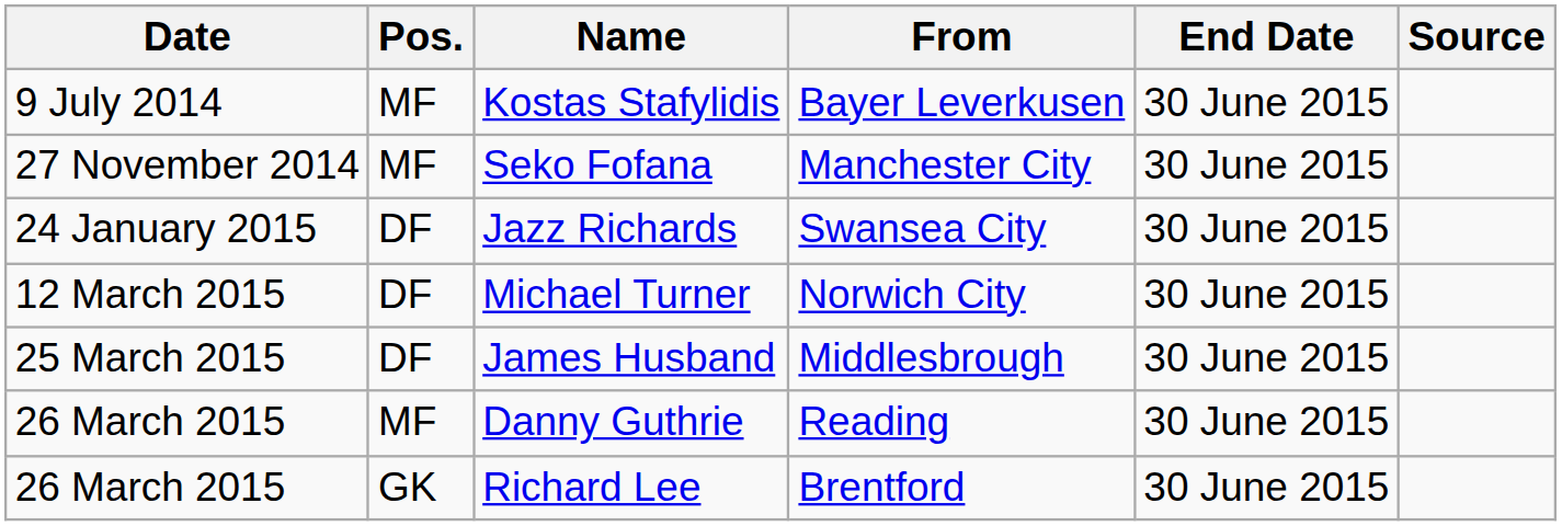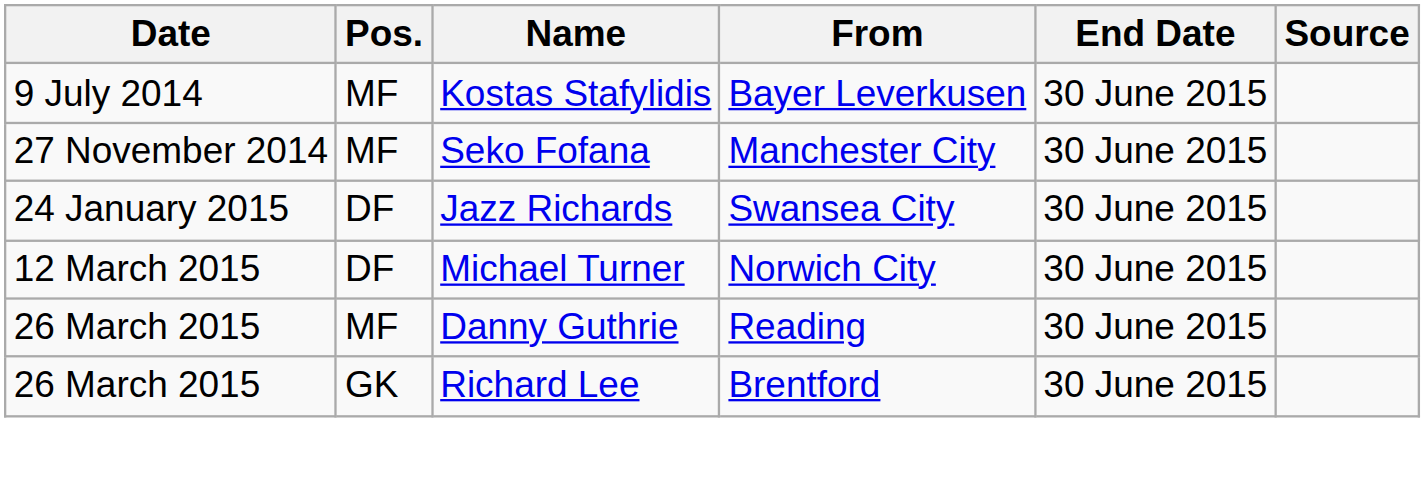- row: 25 March 2015 | DF | James Husband | Middlesbrough | 30 June 2015
